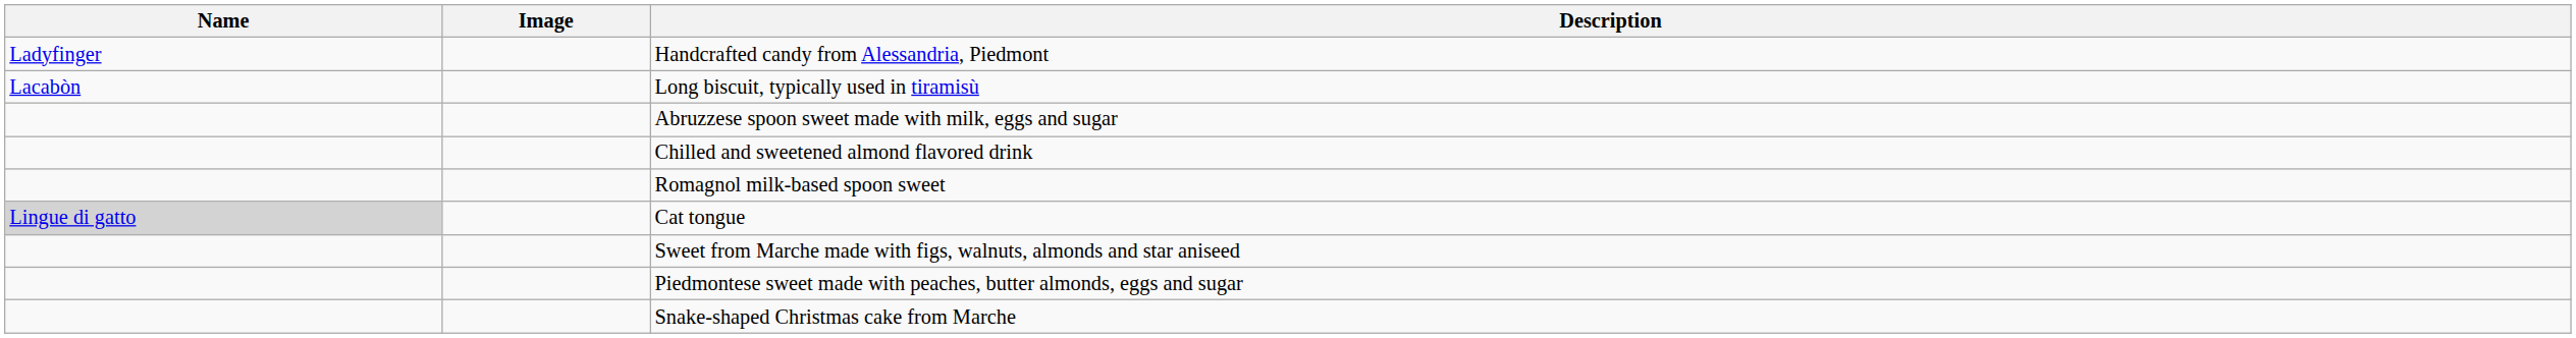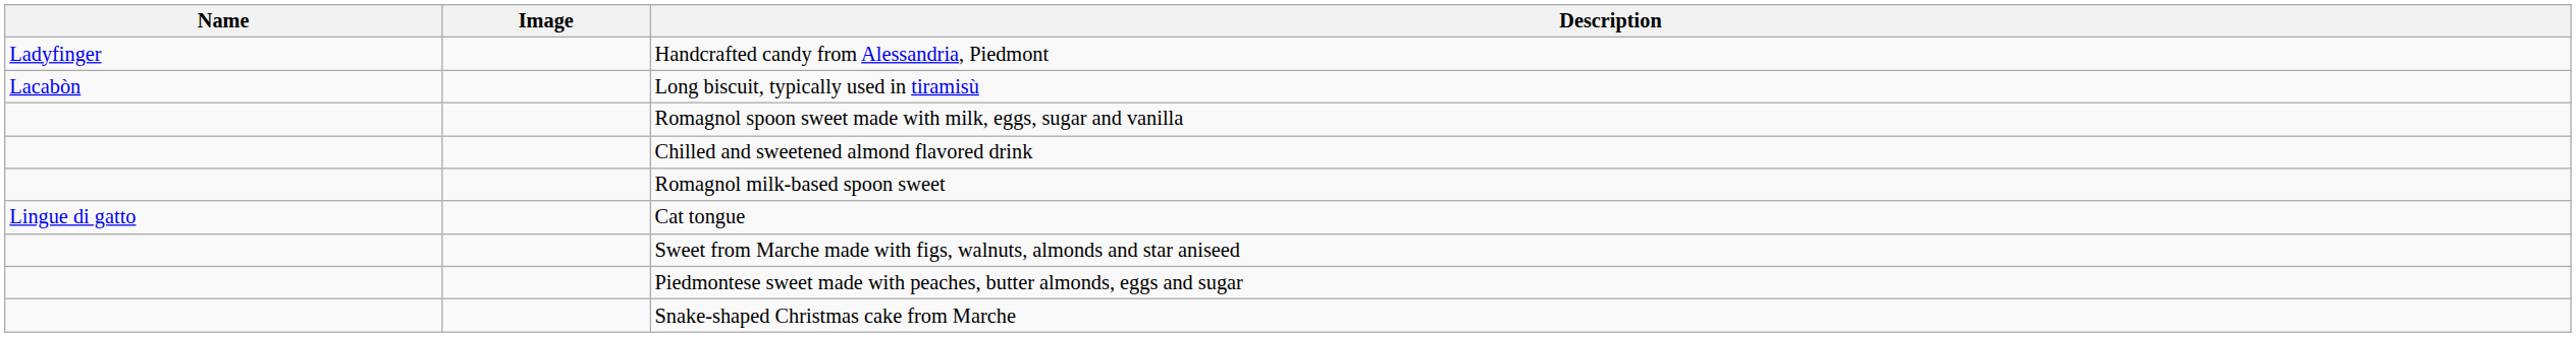- row: Abruzzese spoon sweet made with milk, eggs and sugar
+ row: Romagnol spoon sweet made with milk, eggs, sugar and vanilla
Cat tongue | Name: lightgrey background -> no background
